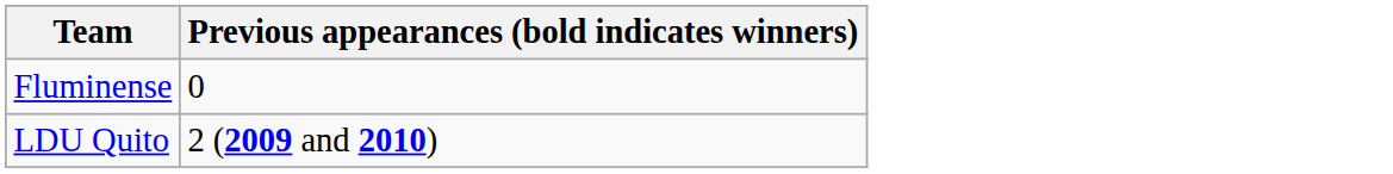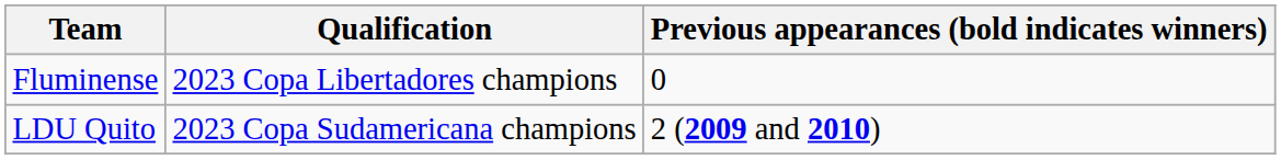+ column: Qualification | 2023 Copa Libertadores champions | 2023 Copa Sudamericana champions
